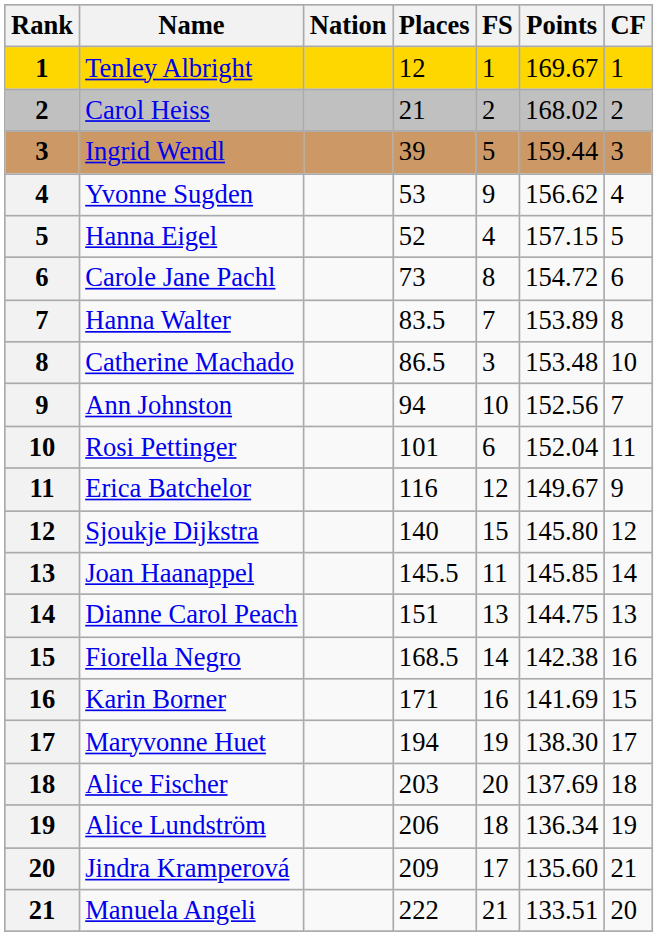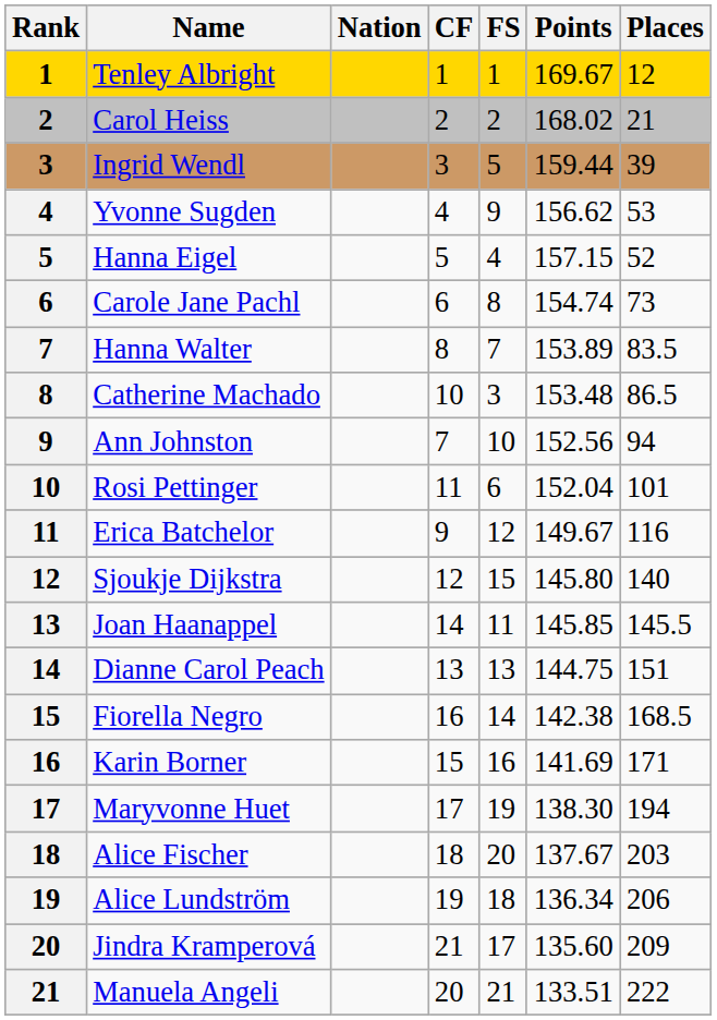columns swapped: CF <-> Places
Carole Jane Pachl | Points: 154.72 -> 154.74
Alice Fischer | Points: 137.69 -> 137.67
